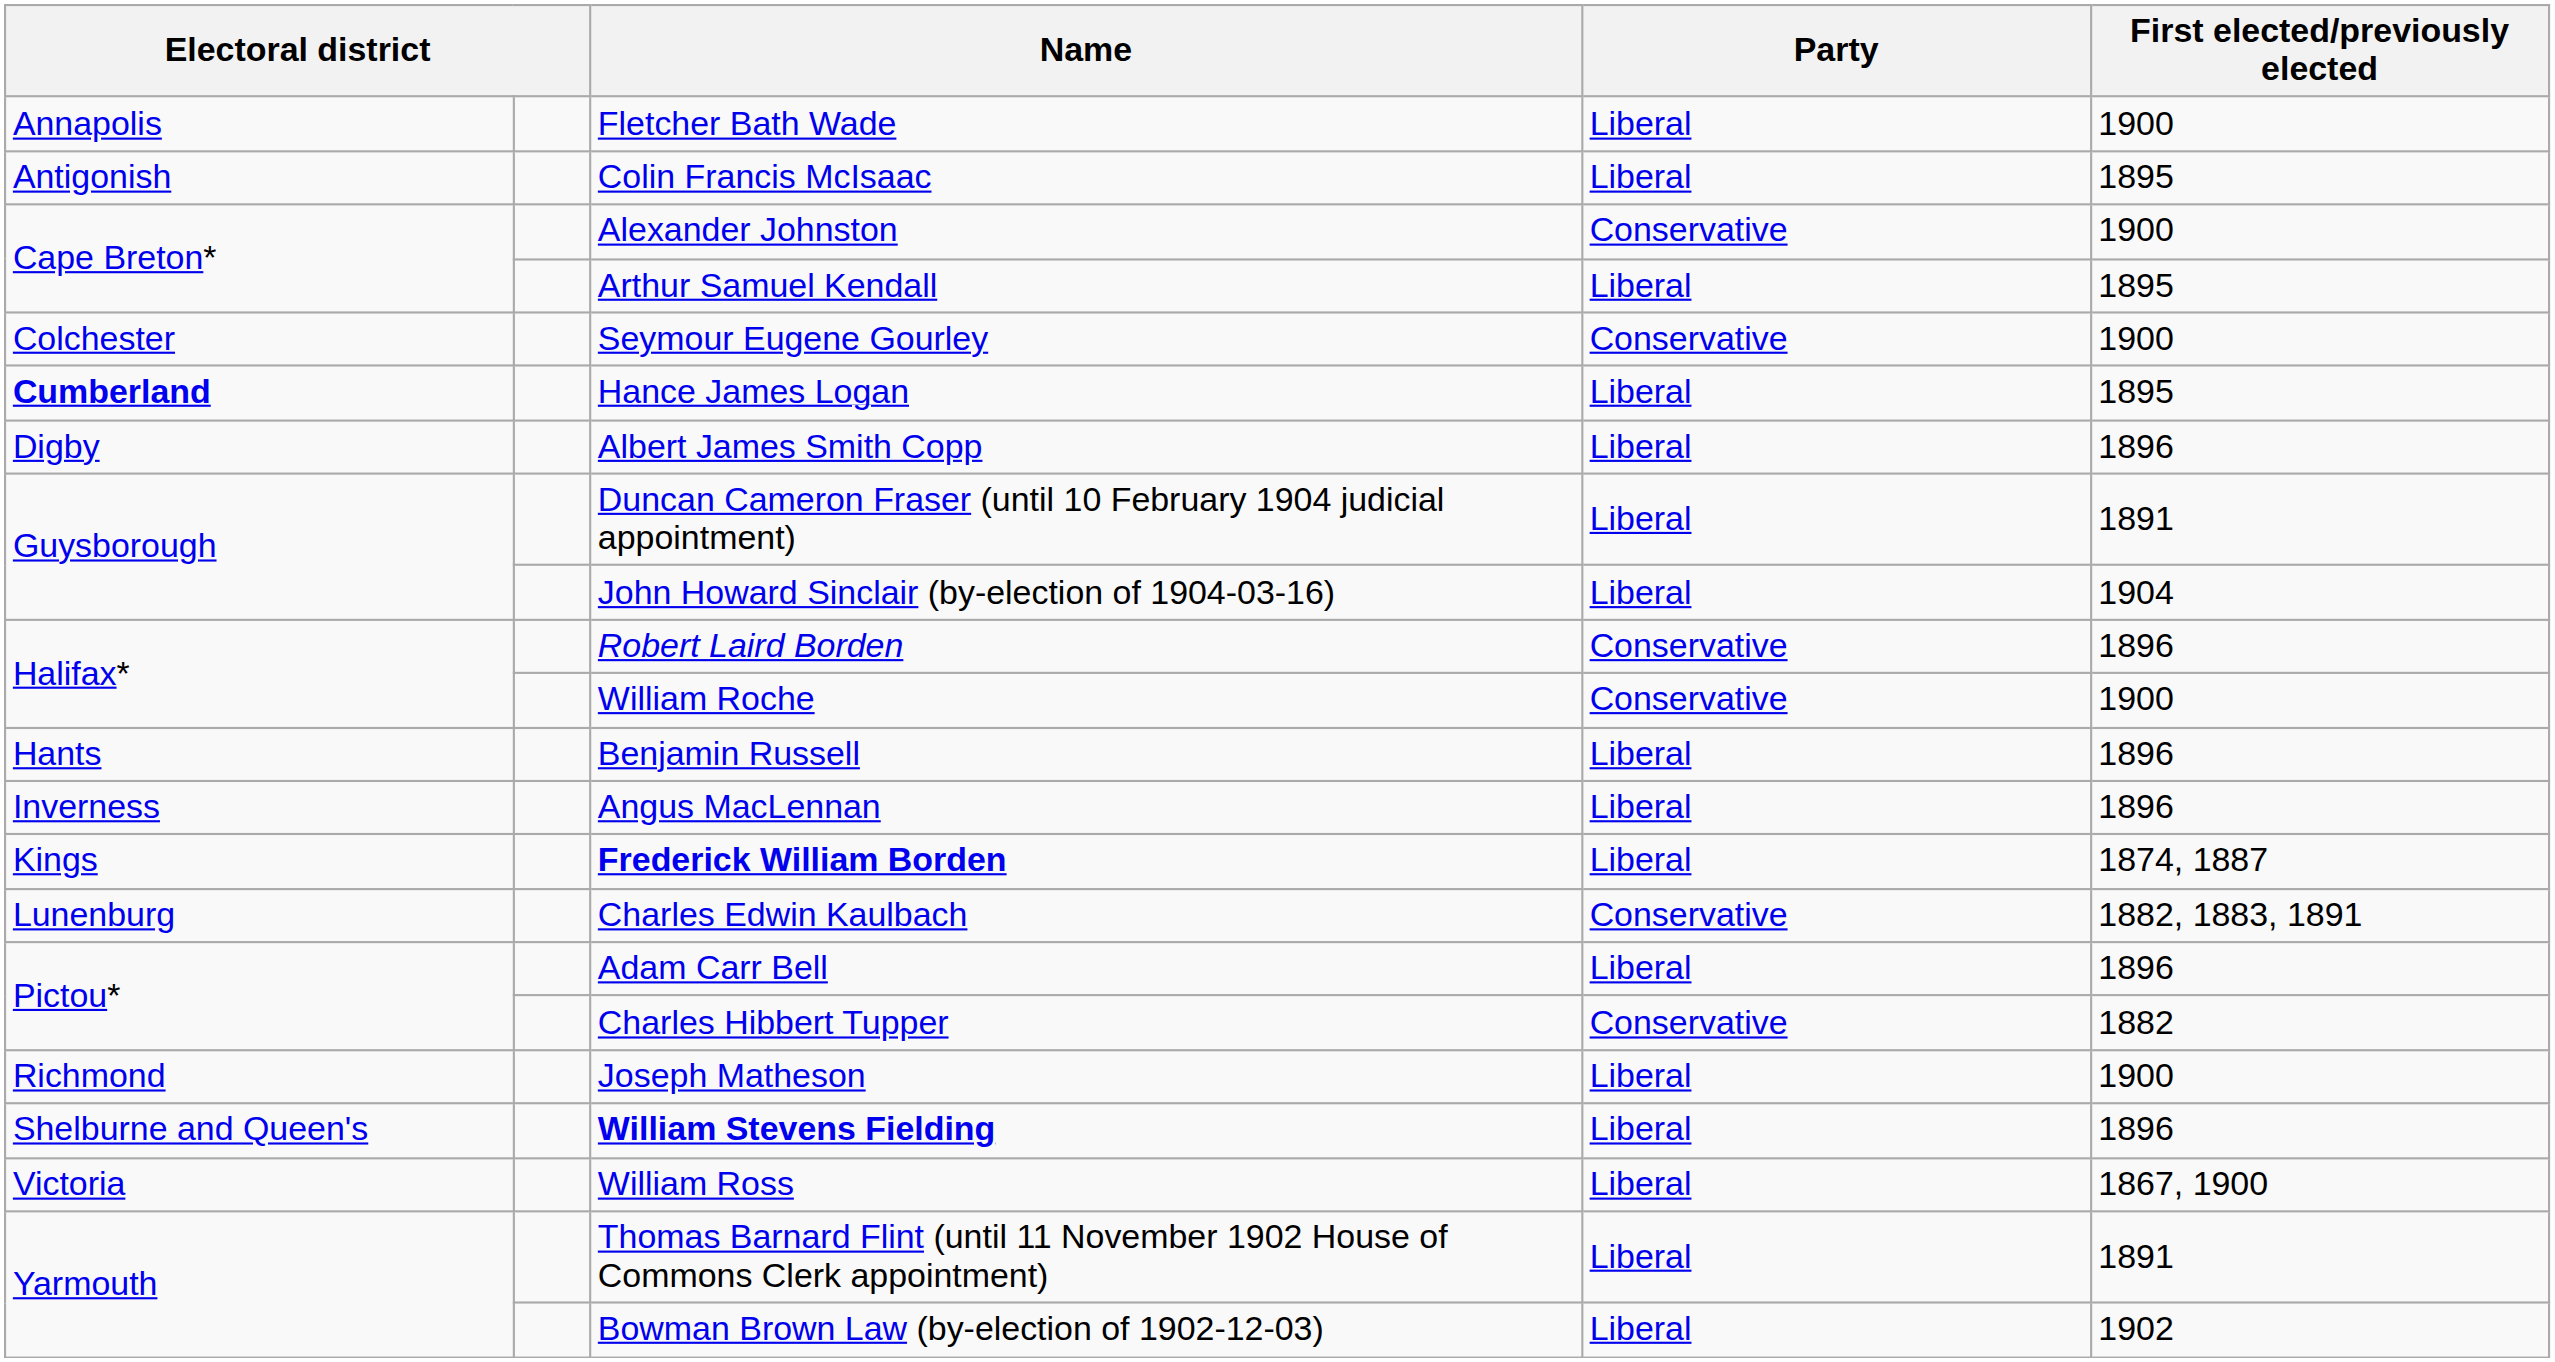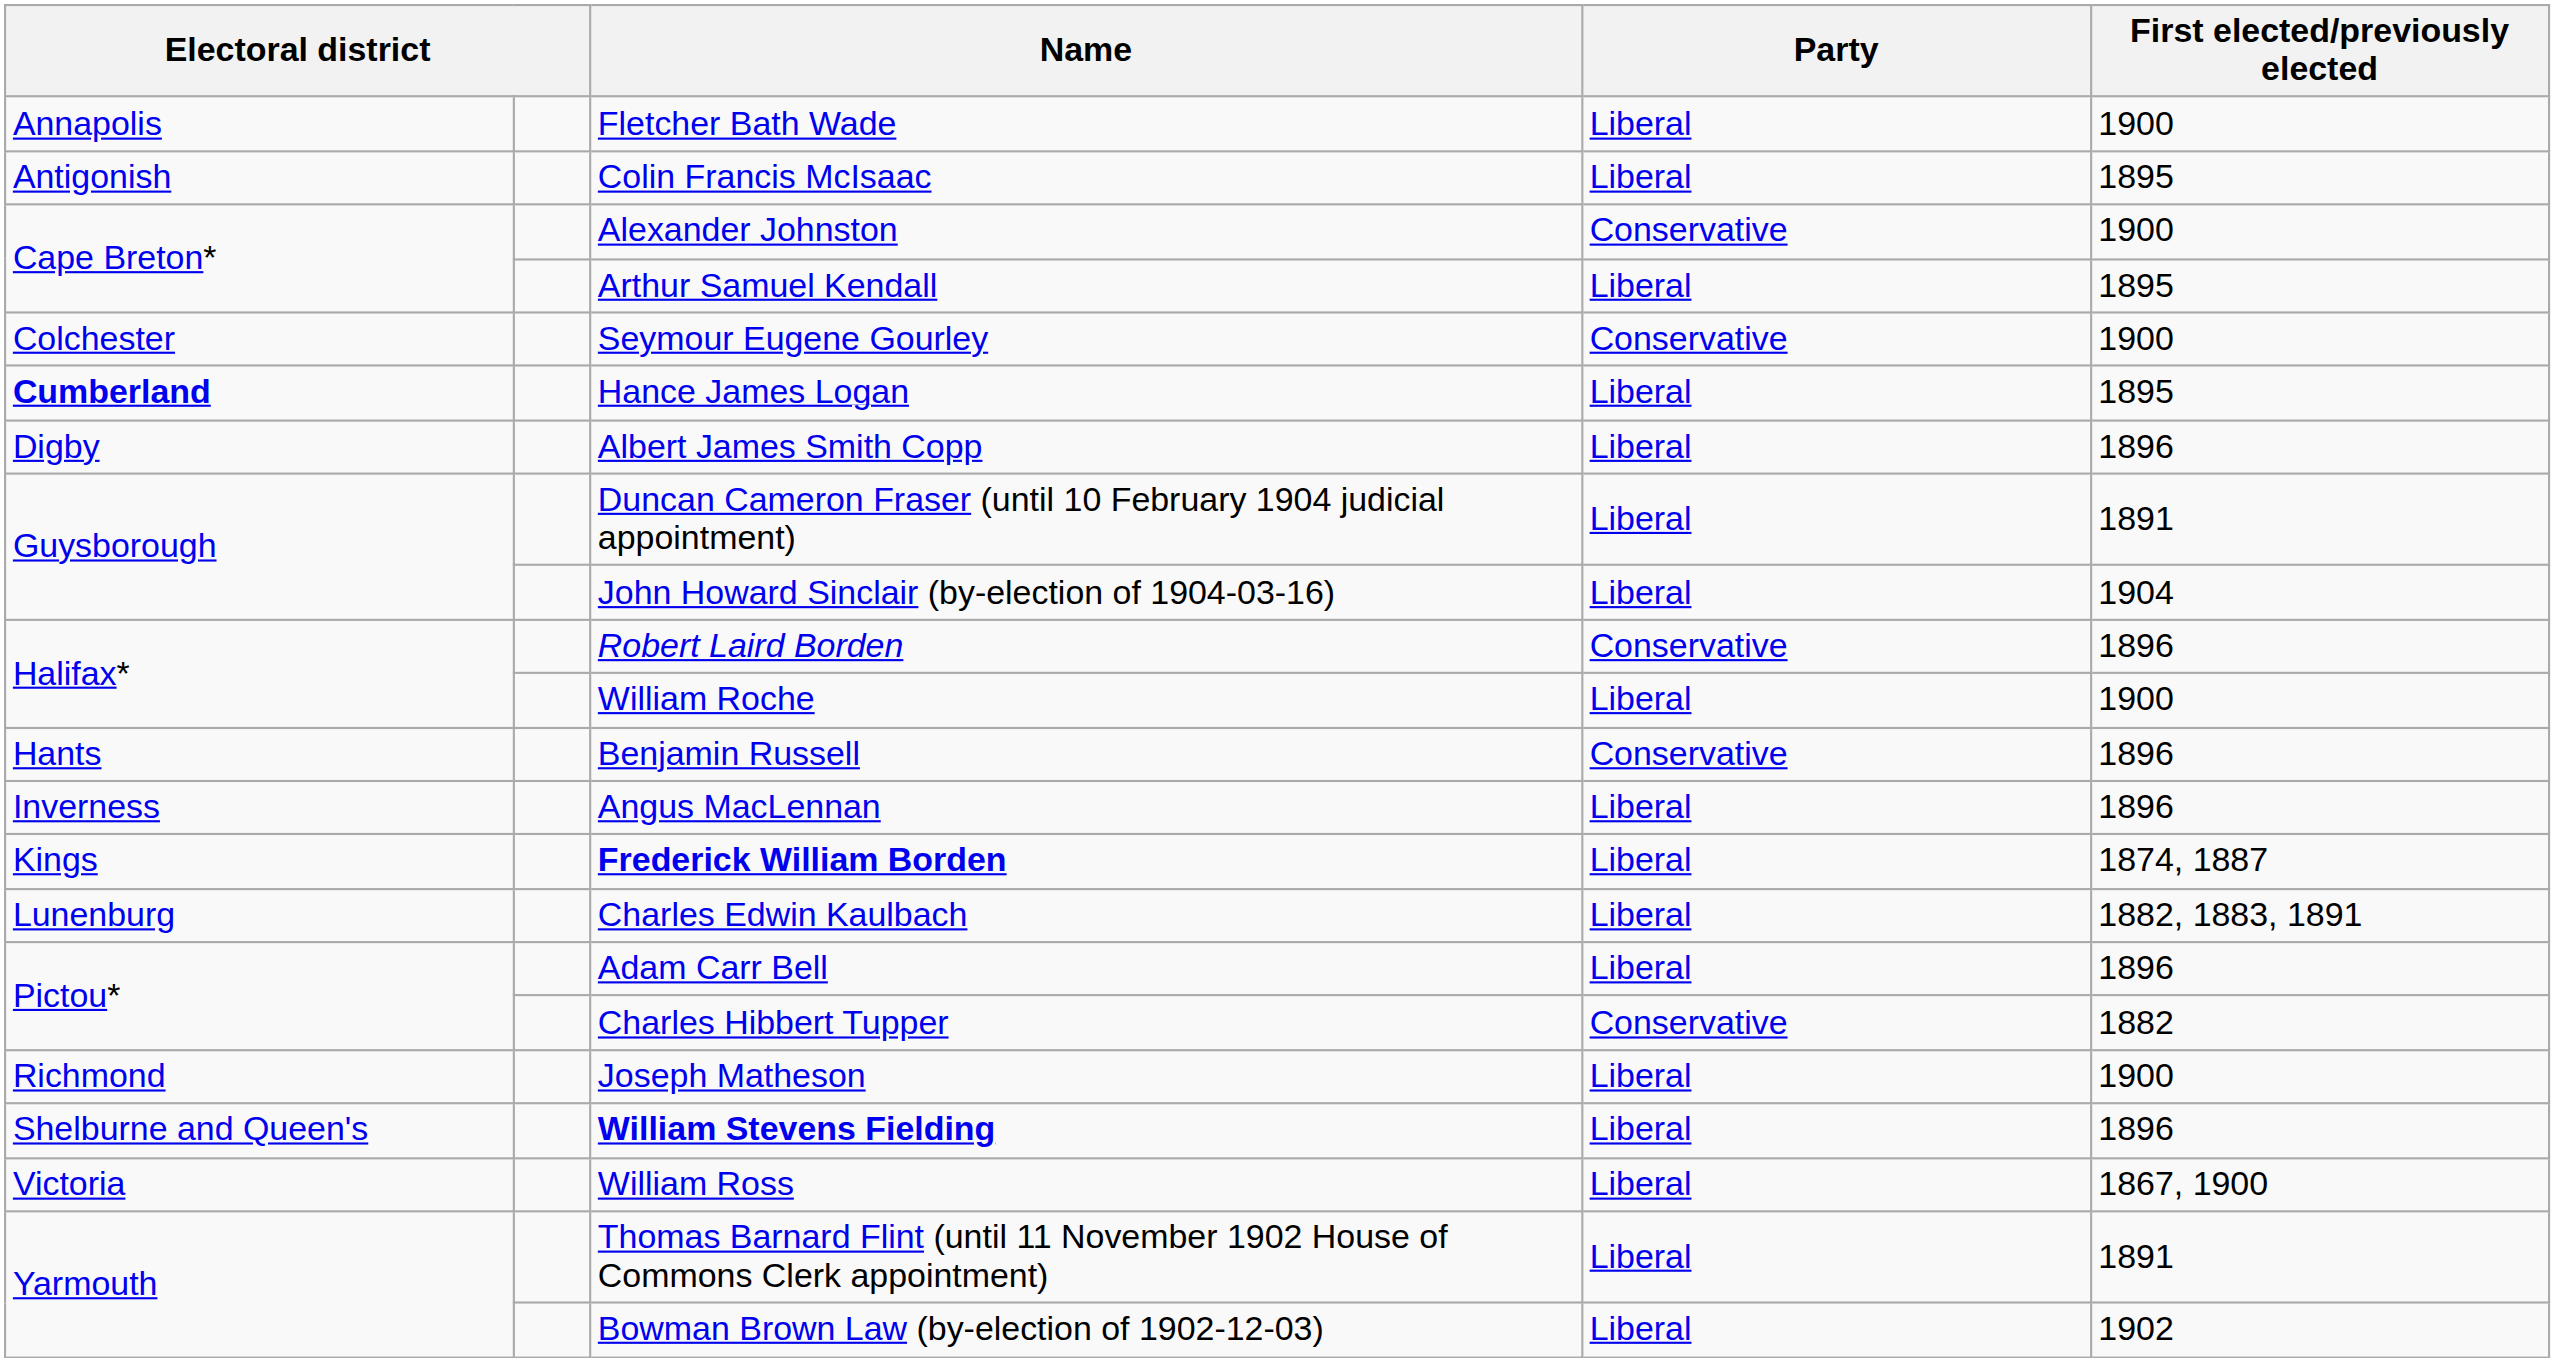William Roche | Party: Conservative -> Liberal
Benjamin Russell | Party: Liberal -> Conservative
Charles Edwin Kaulbach | Party: Conservative -> Liberal
